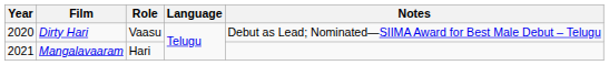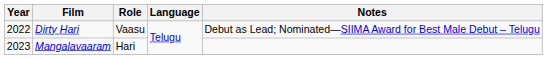Dirty Hari | Year: 2020 -> 2022
Mangalavaaram | Year: 2021 -> 2023
